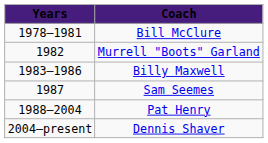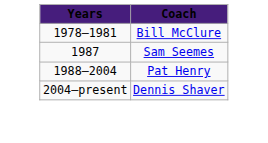- row: 1982 | Murrell "Boots" Garland
- row: 1983–1986 | Billy Maxwell
